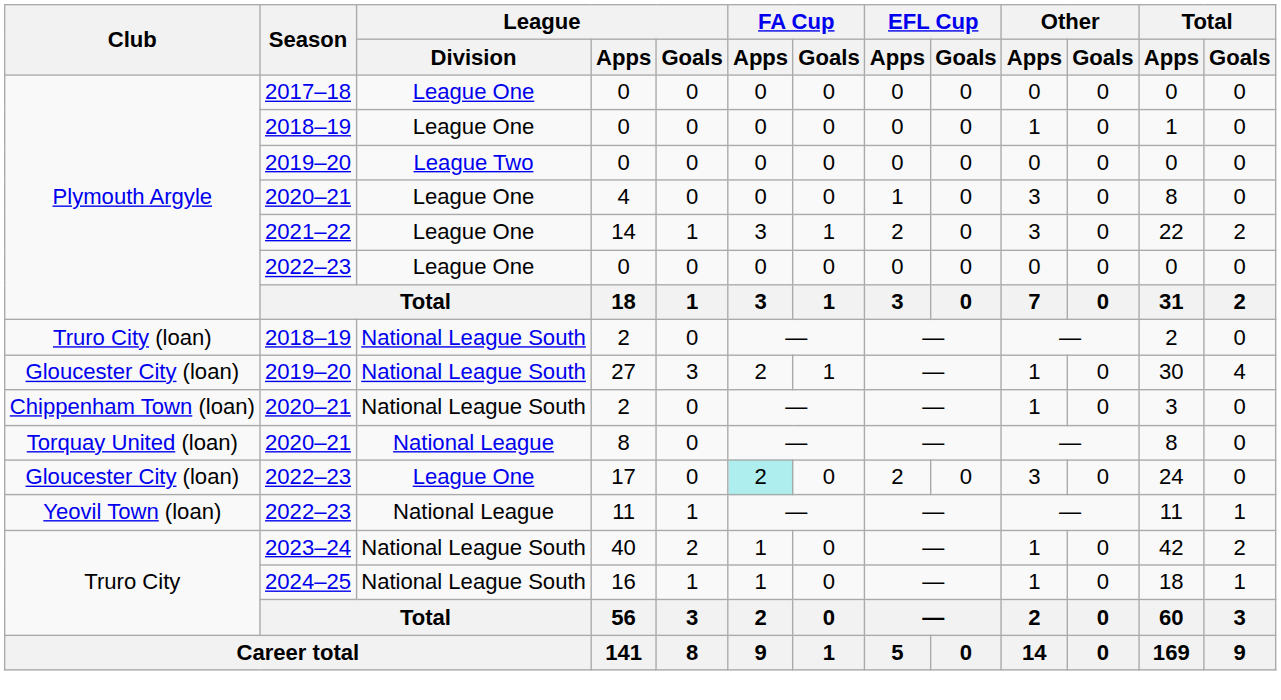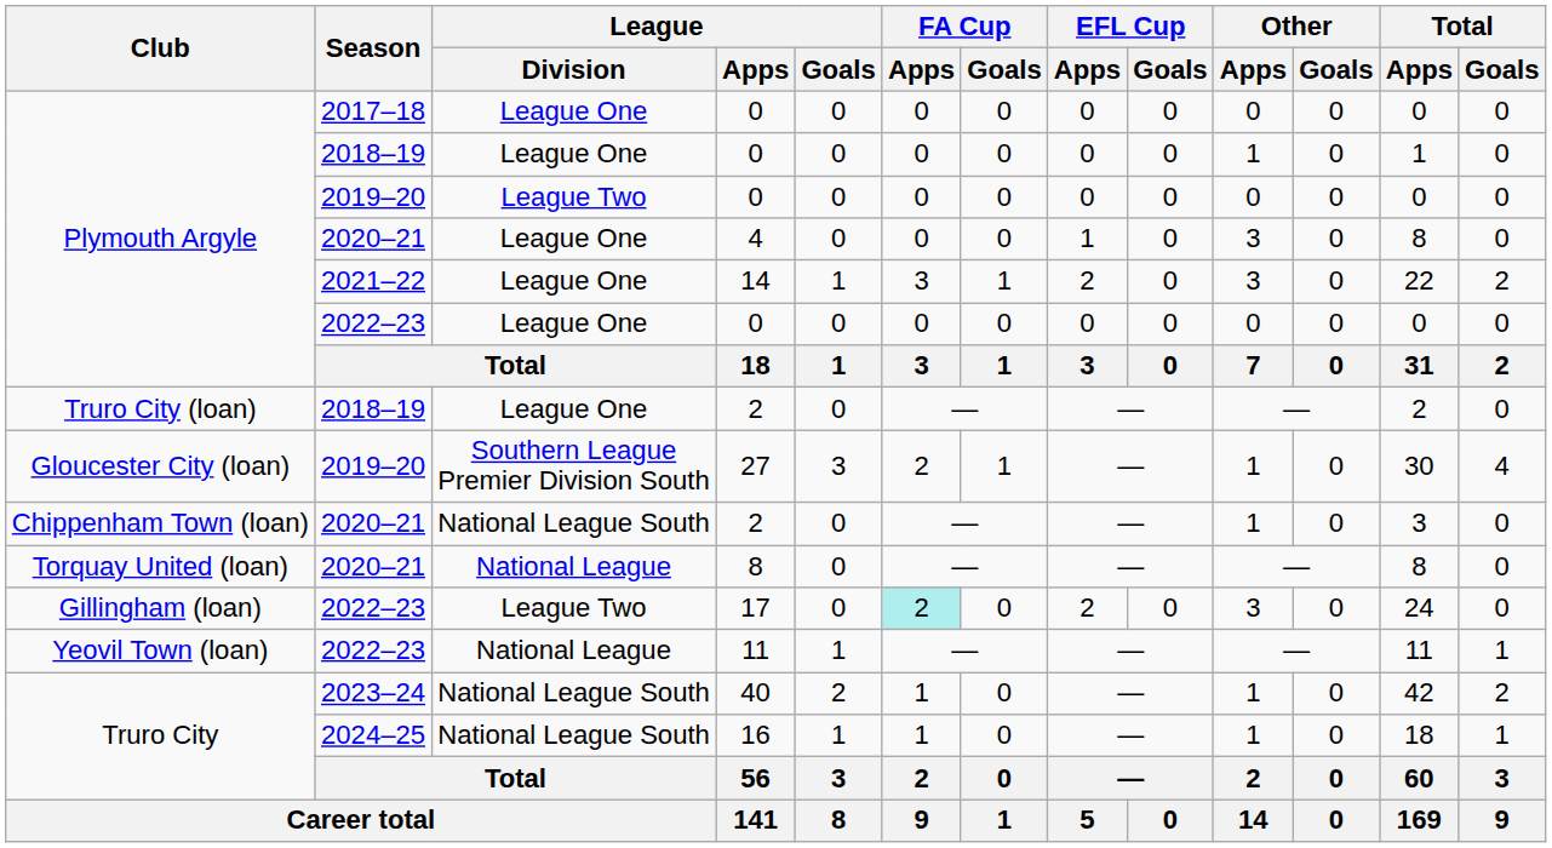2018–19 / 2 | League / Division: National League South -> League One
27 | League / Division: National League South -> Southern League Premier Division South
17 | Club: Gloucester City (loan) -> Gillingham (loan)
17 | League / Division: League One -> League Two
